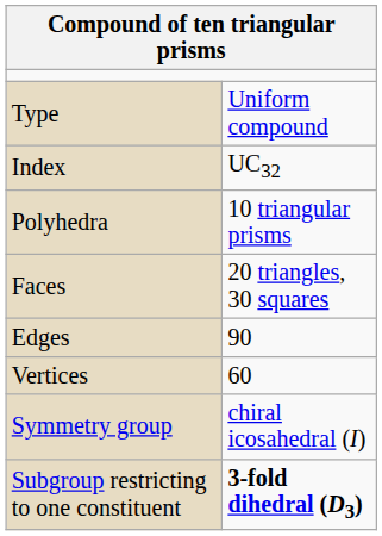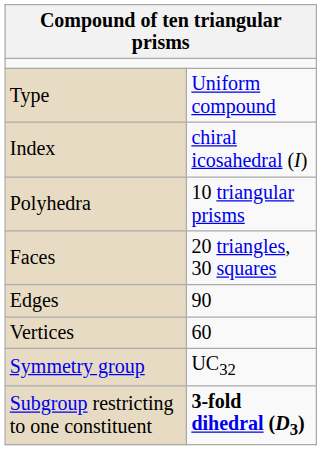Index | column 2: UC32 -> chiral icosahedral (I)
Symmetry group | column 2: chiral icosahedral (I) -> UC32
